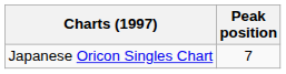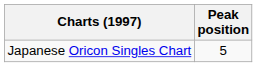Japanese Oricon Singles Chart | Peak position: 7 -> 5
